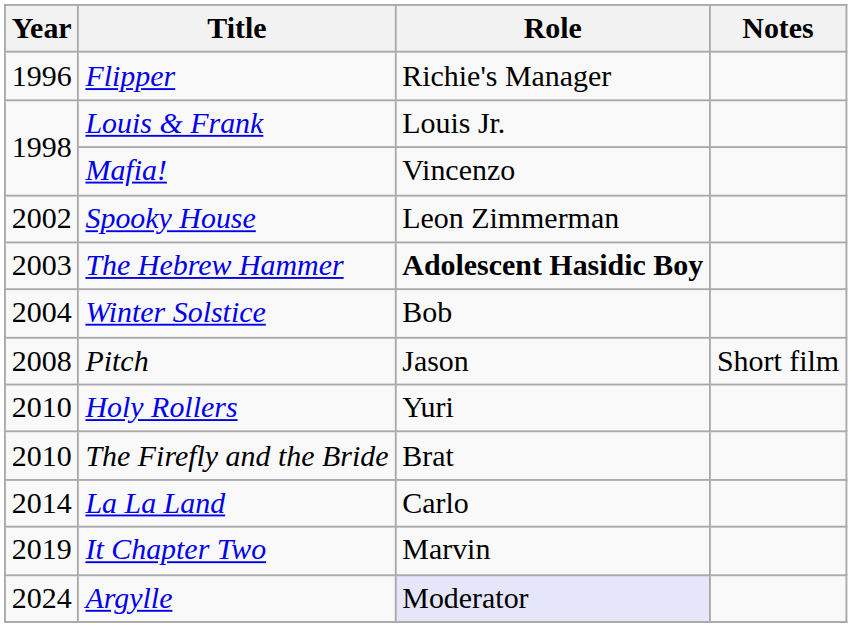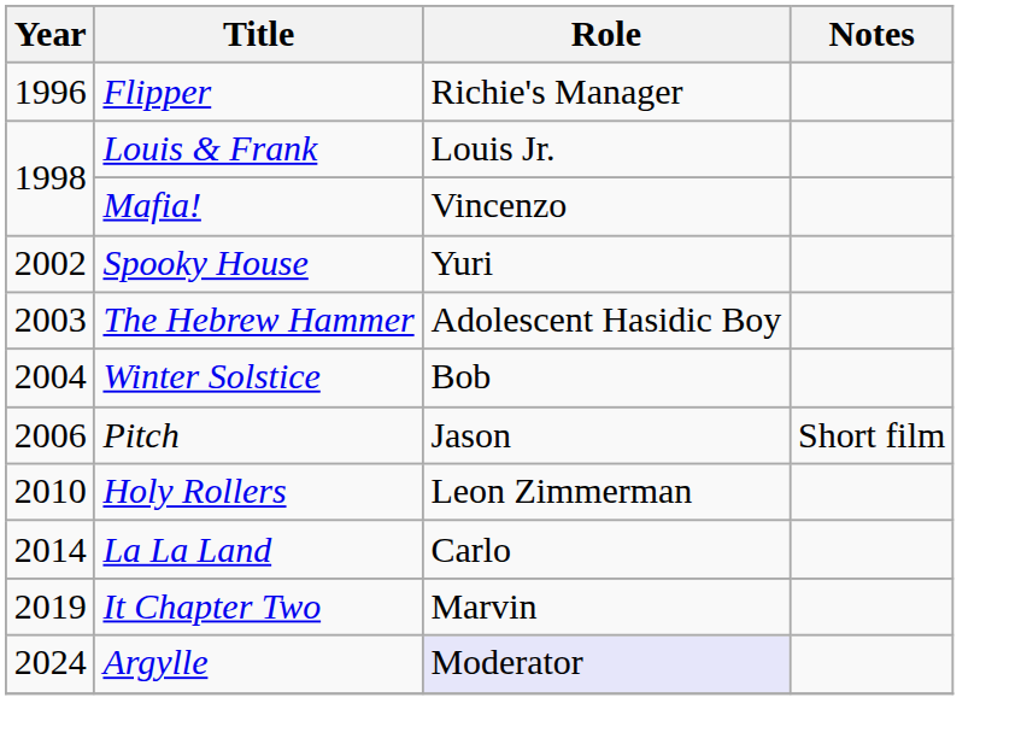Spooky House | Role: Leon Zimmerman -> Yuri
The Hebrew Hammer | Role: bold -> normal
Pitch | Year: 2008 -> 2006
Holy Rollers | Role: Yuri -> Leon Zimmerman
- row: 2010 | The Firefly and the Bride | Brat
